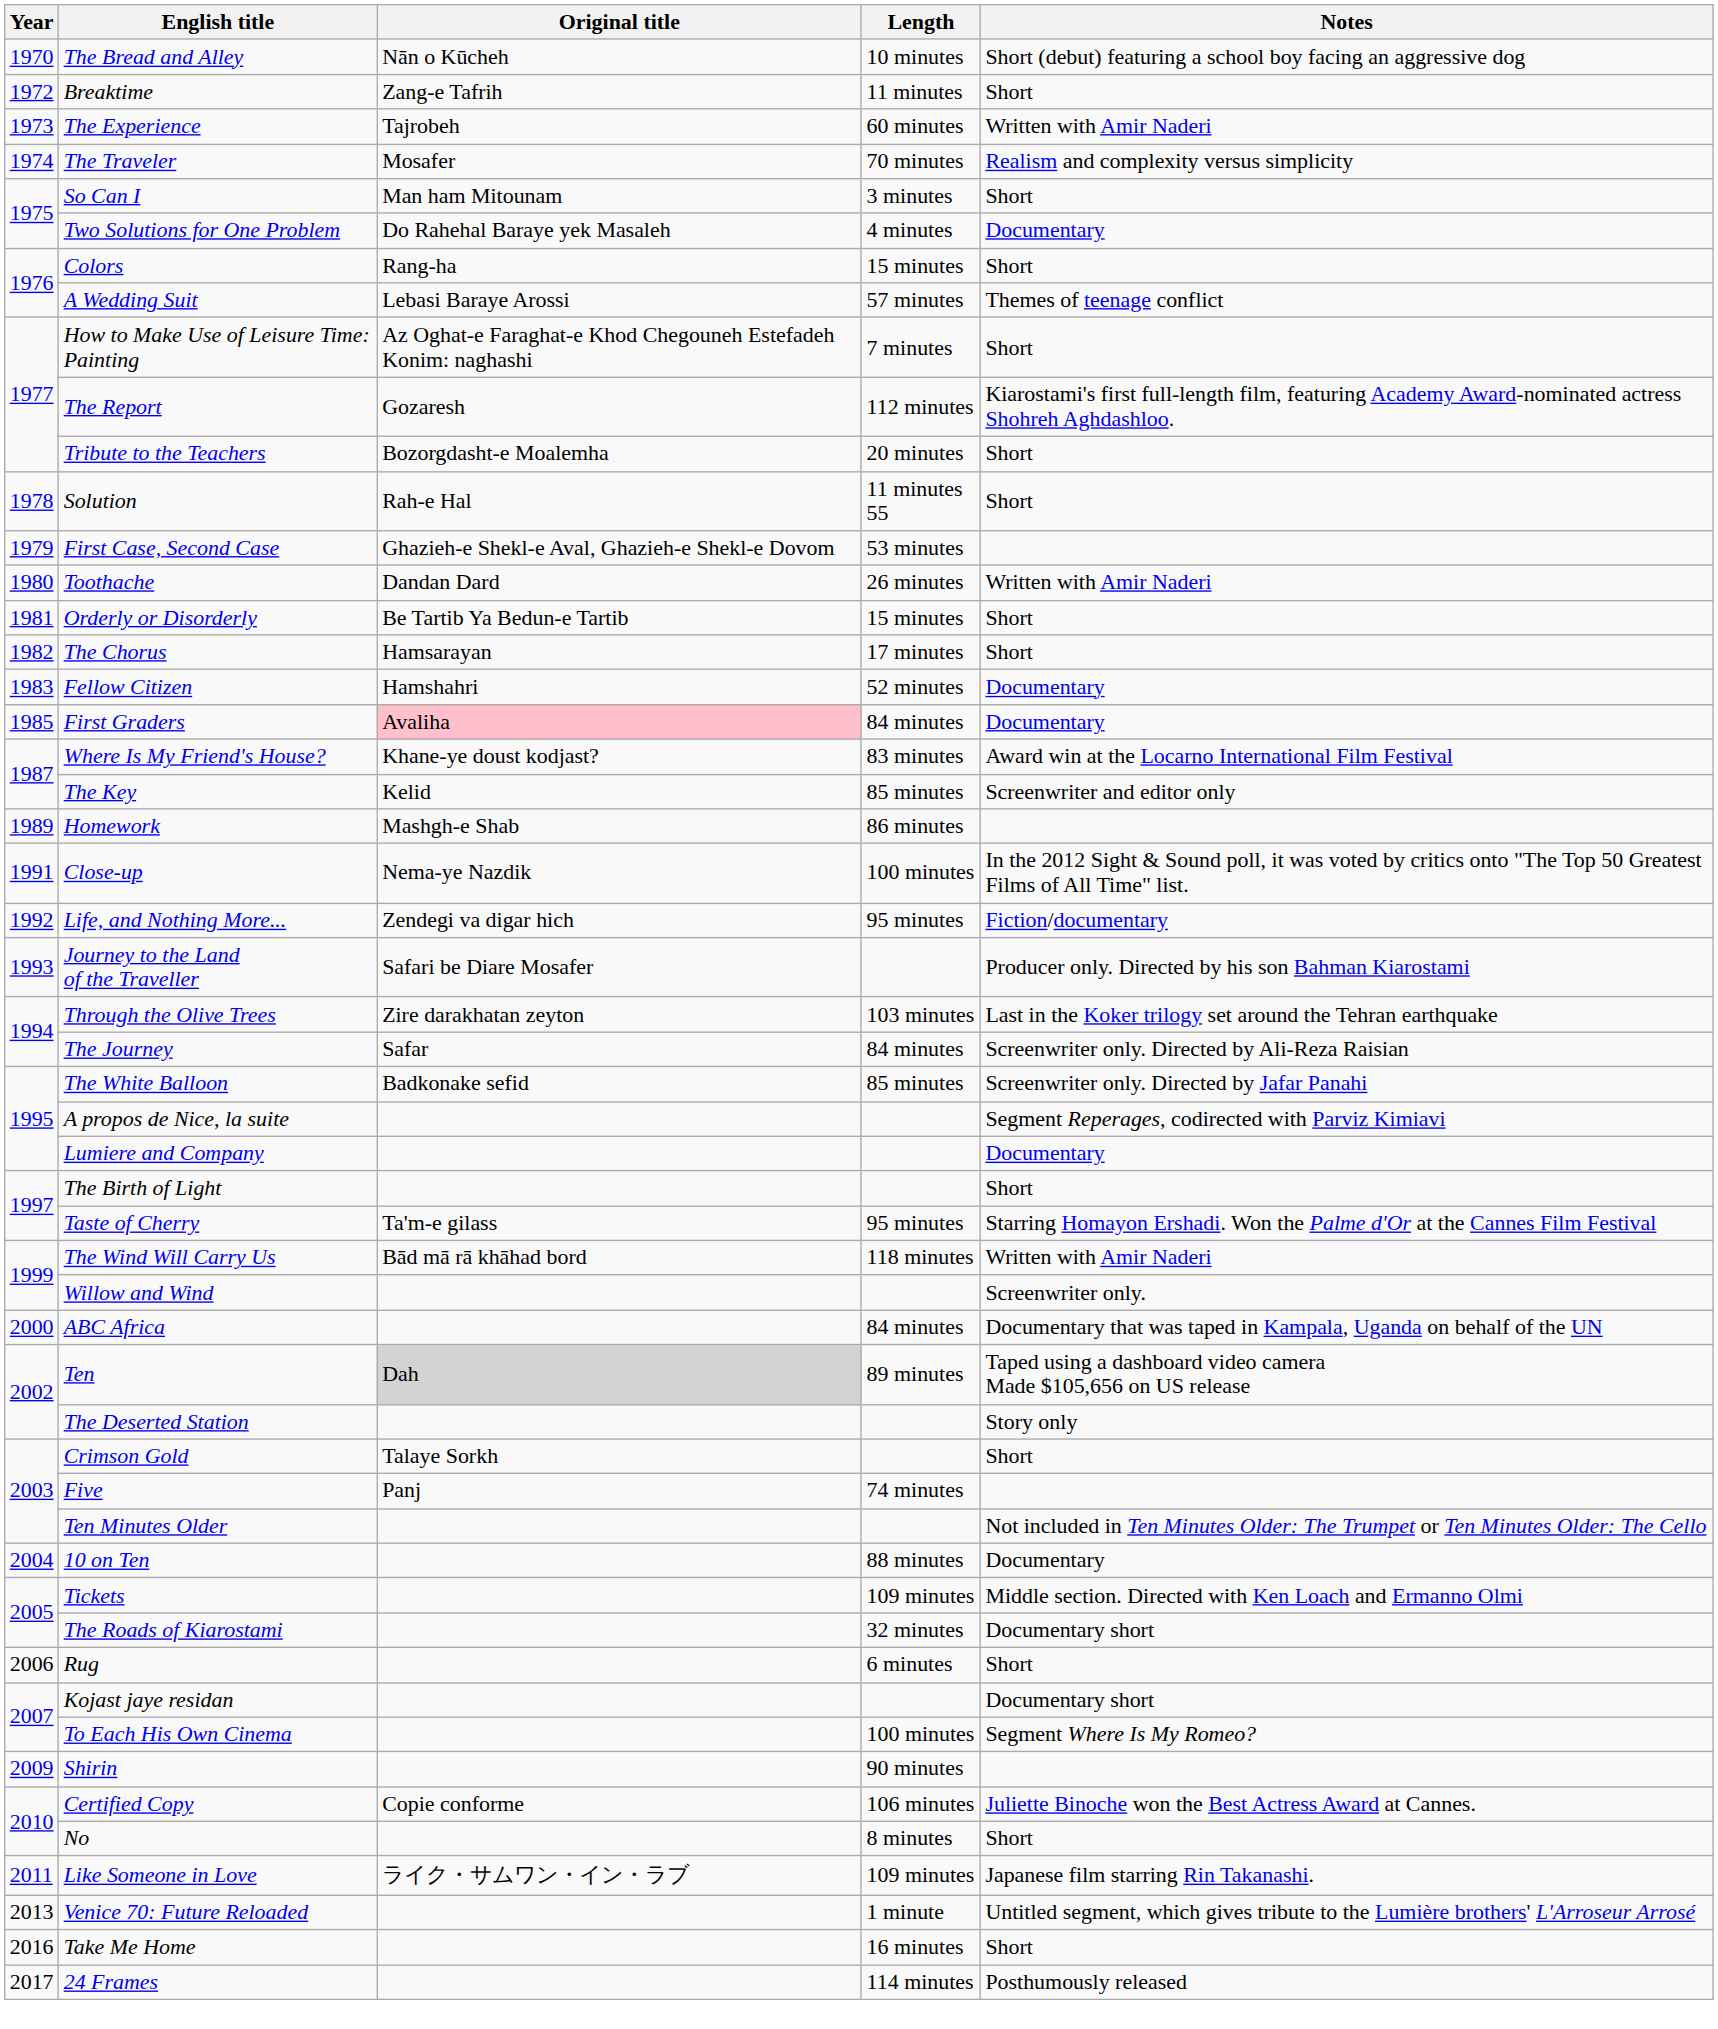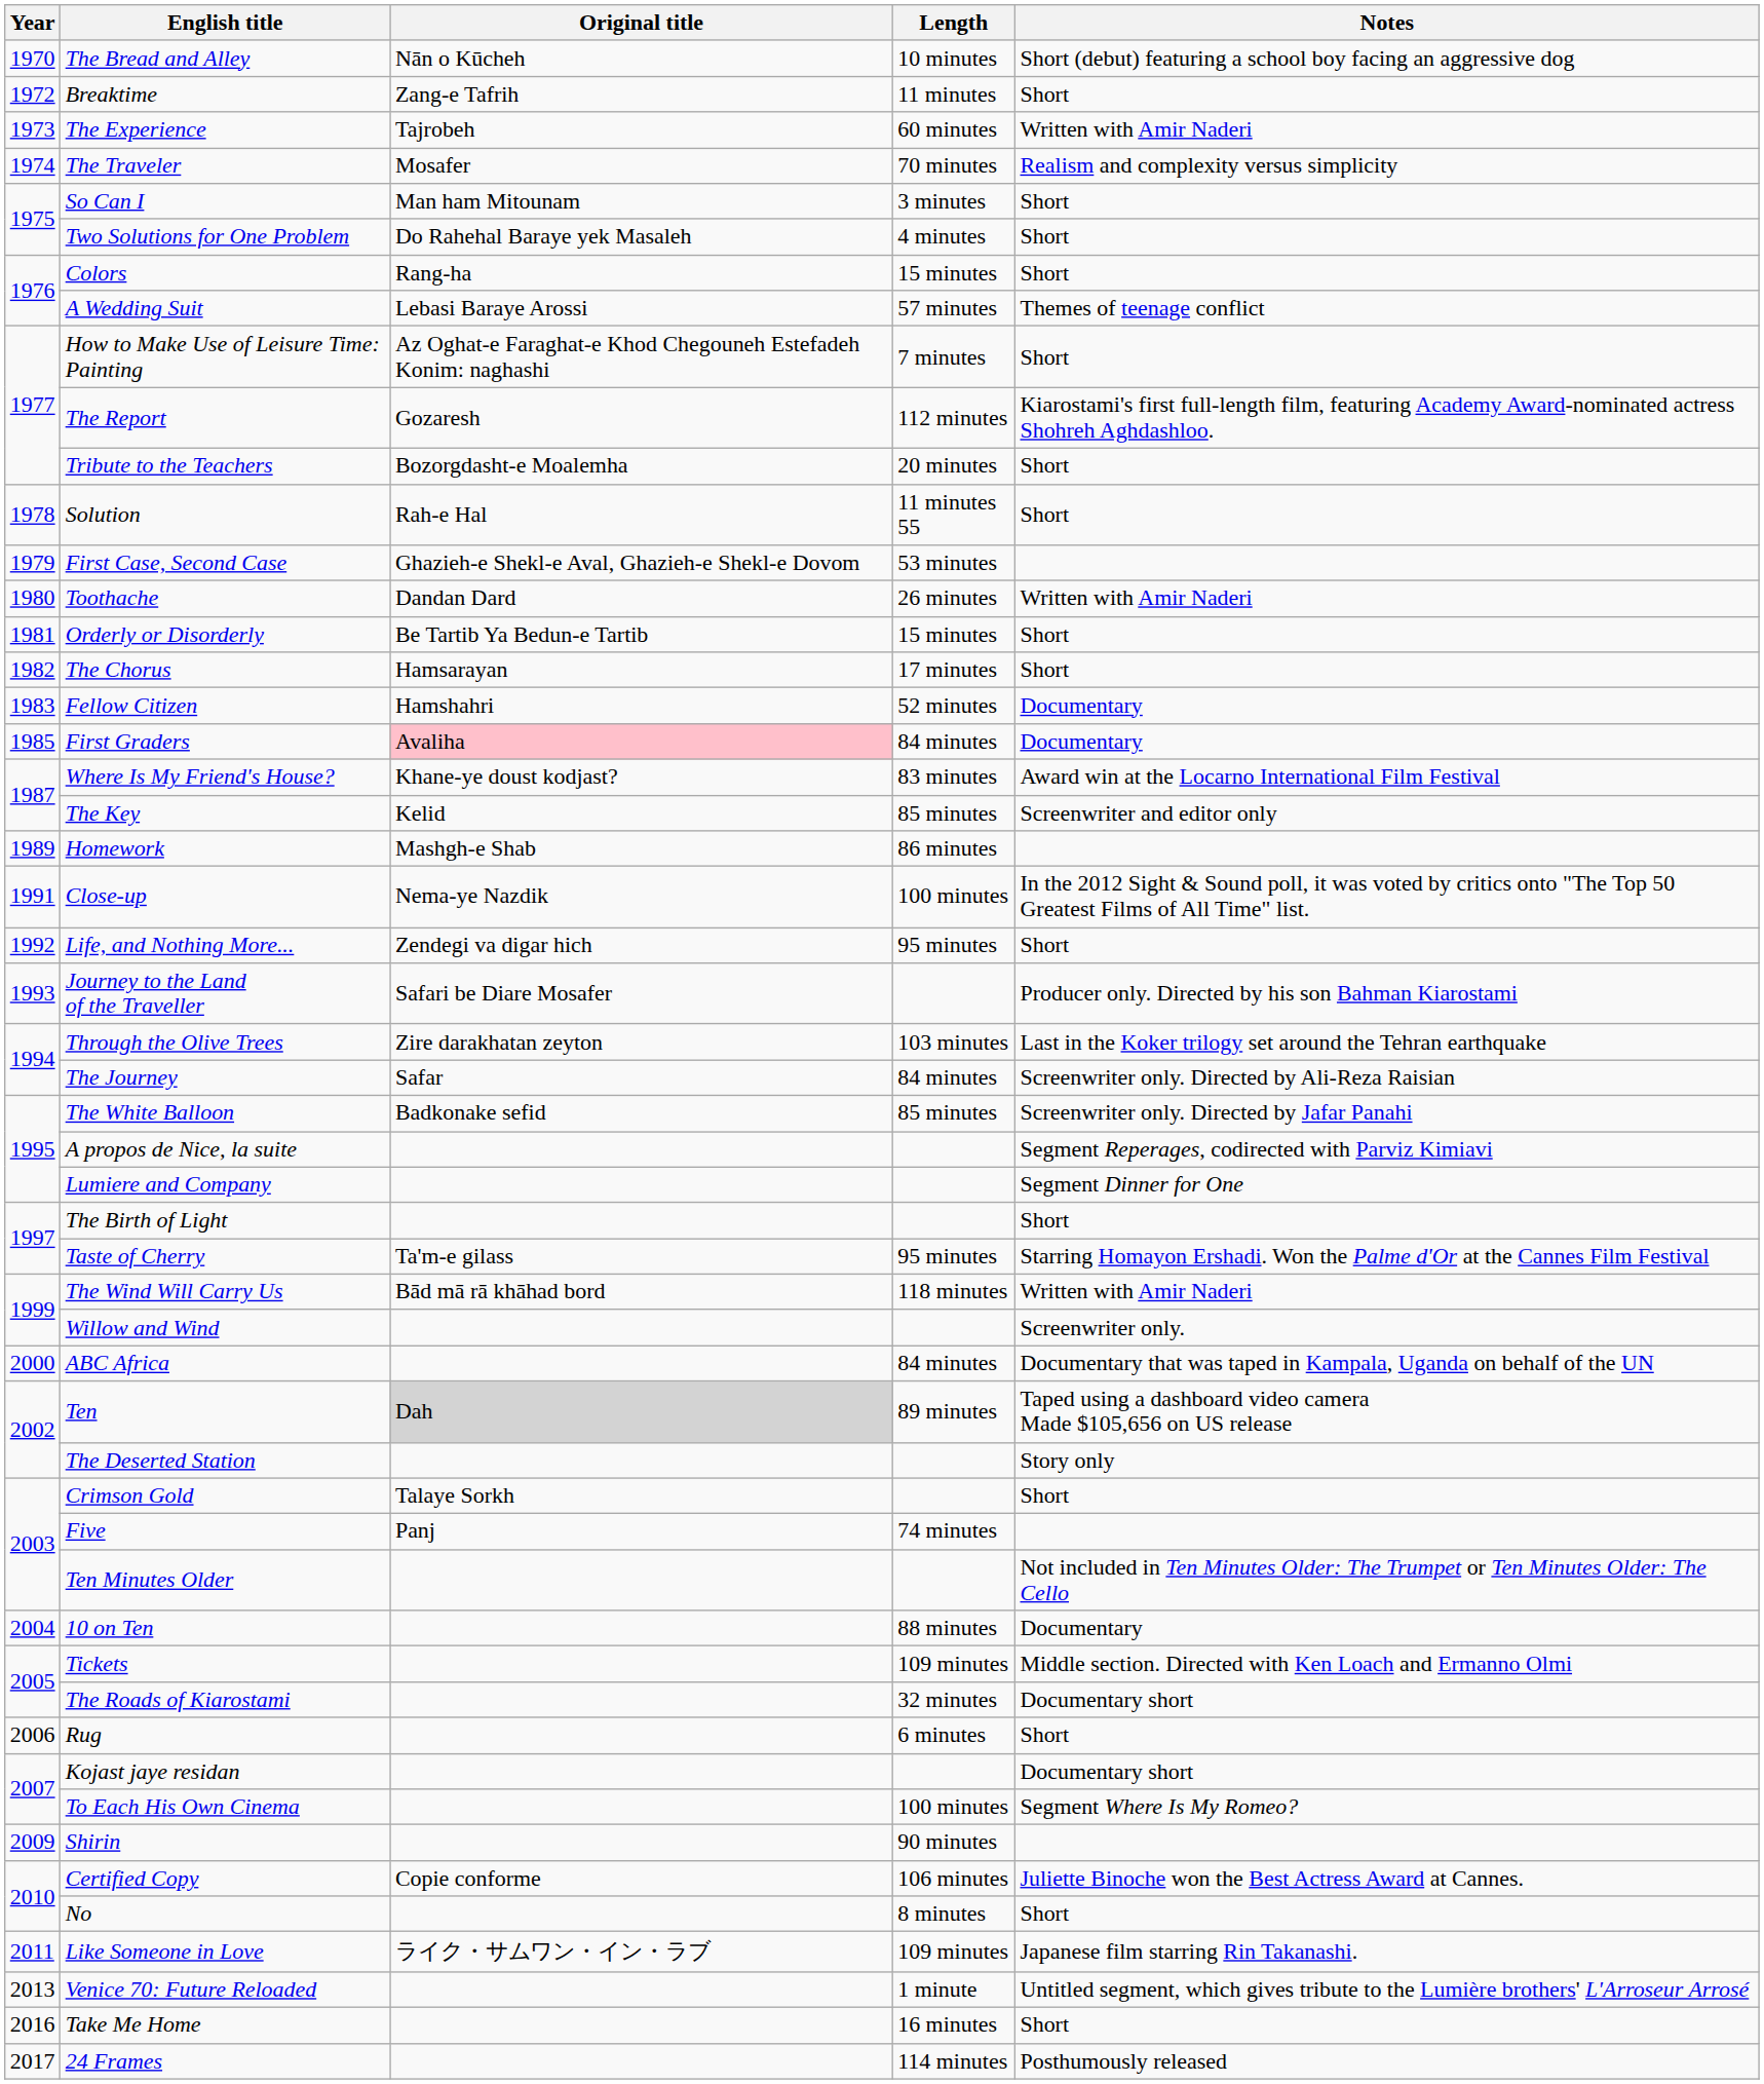Two Solutions for One Problem | Notes: Documentary -> Short
Life, and Nothing More... | Notes: Fiction/documentary -> Short
Lumiere and Company | Notes: Documentary -> Segment Dinner for One
